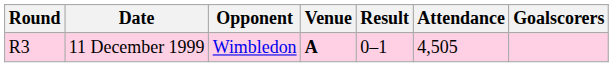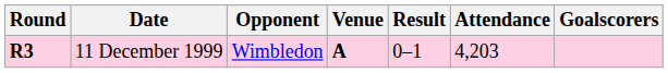11 December 1999 | Round: normal -> bold
11 December 1999 | Attendance: 4,505 -> 4,203
